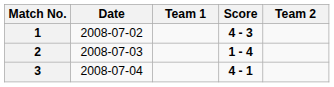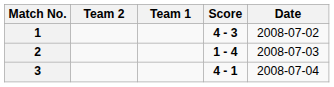columns swapped: Date <-> Team 2
